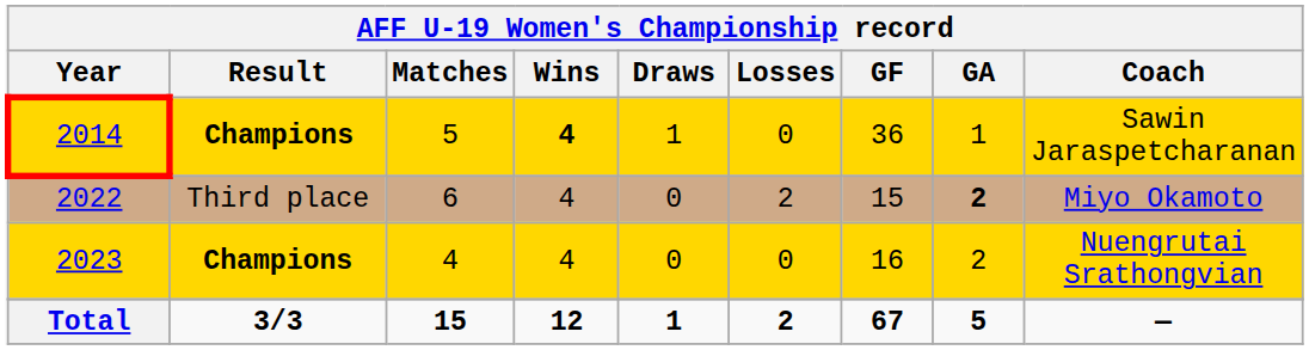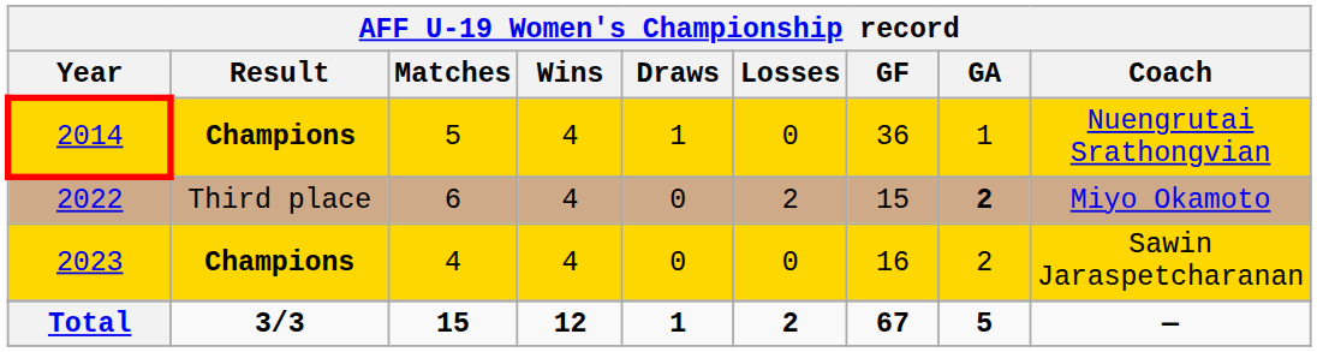2014 | Wins: bold -> normal
2014 | Coach: Sawin Jaraspetcharanan -> Nuengrutai Srathongvian
2023 | Coach: Nuengrutai Srathongvian -> Sawin Jaraspetcharanan
